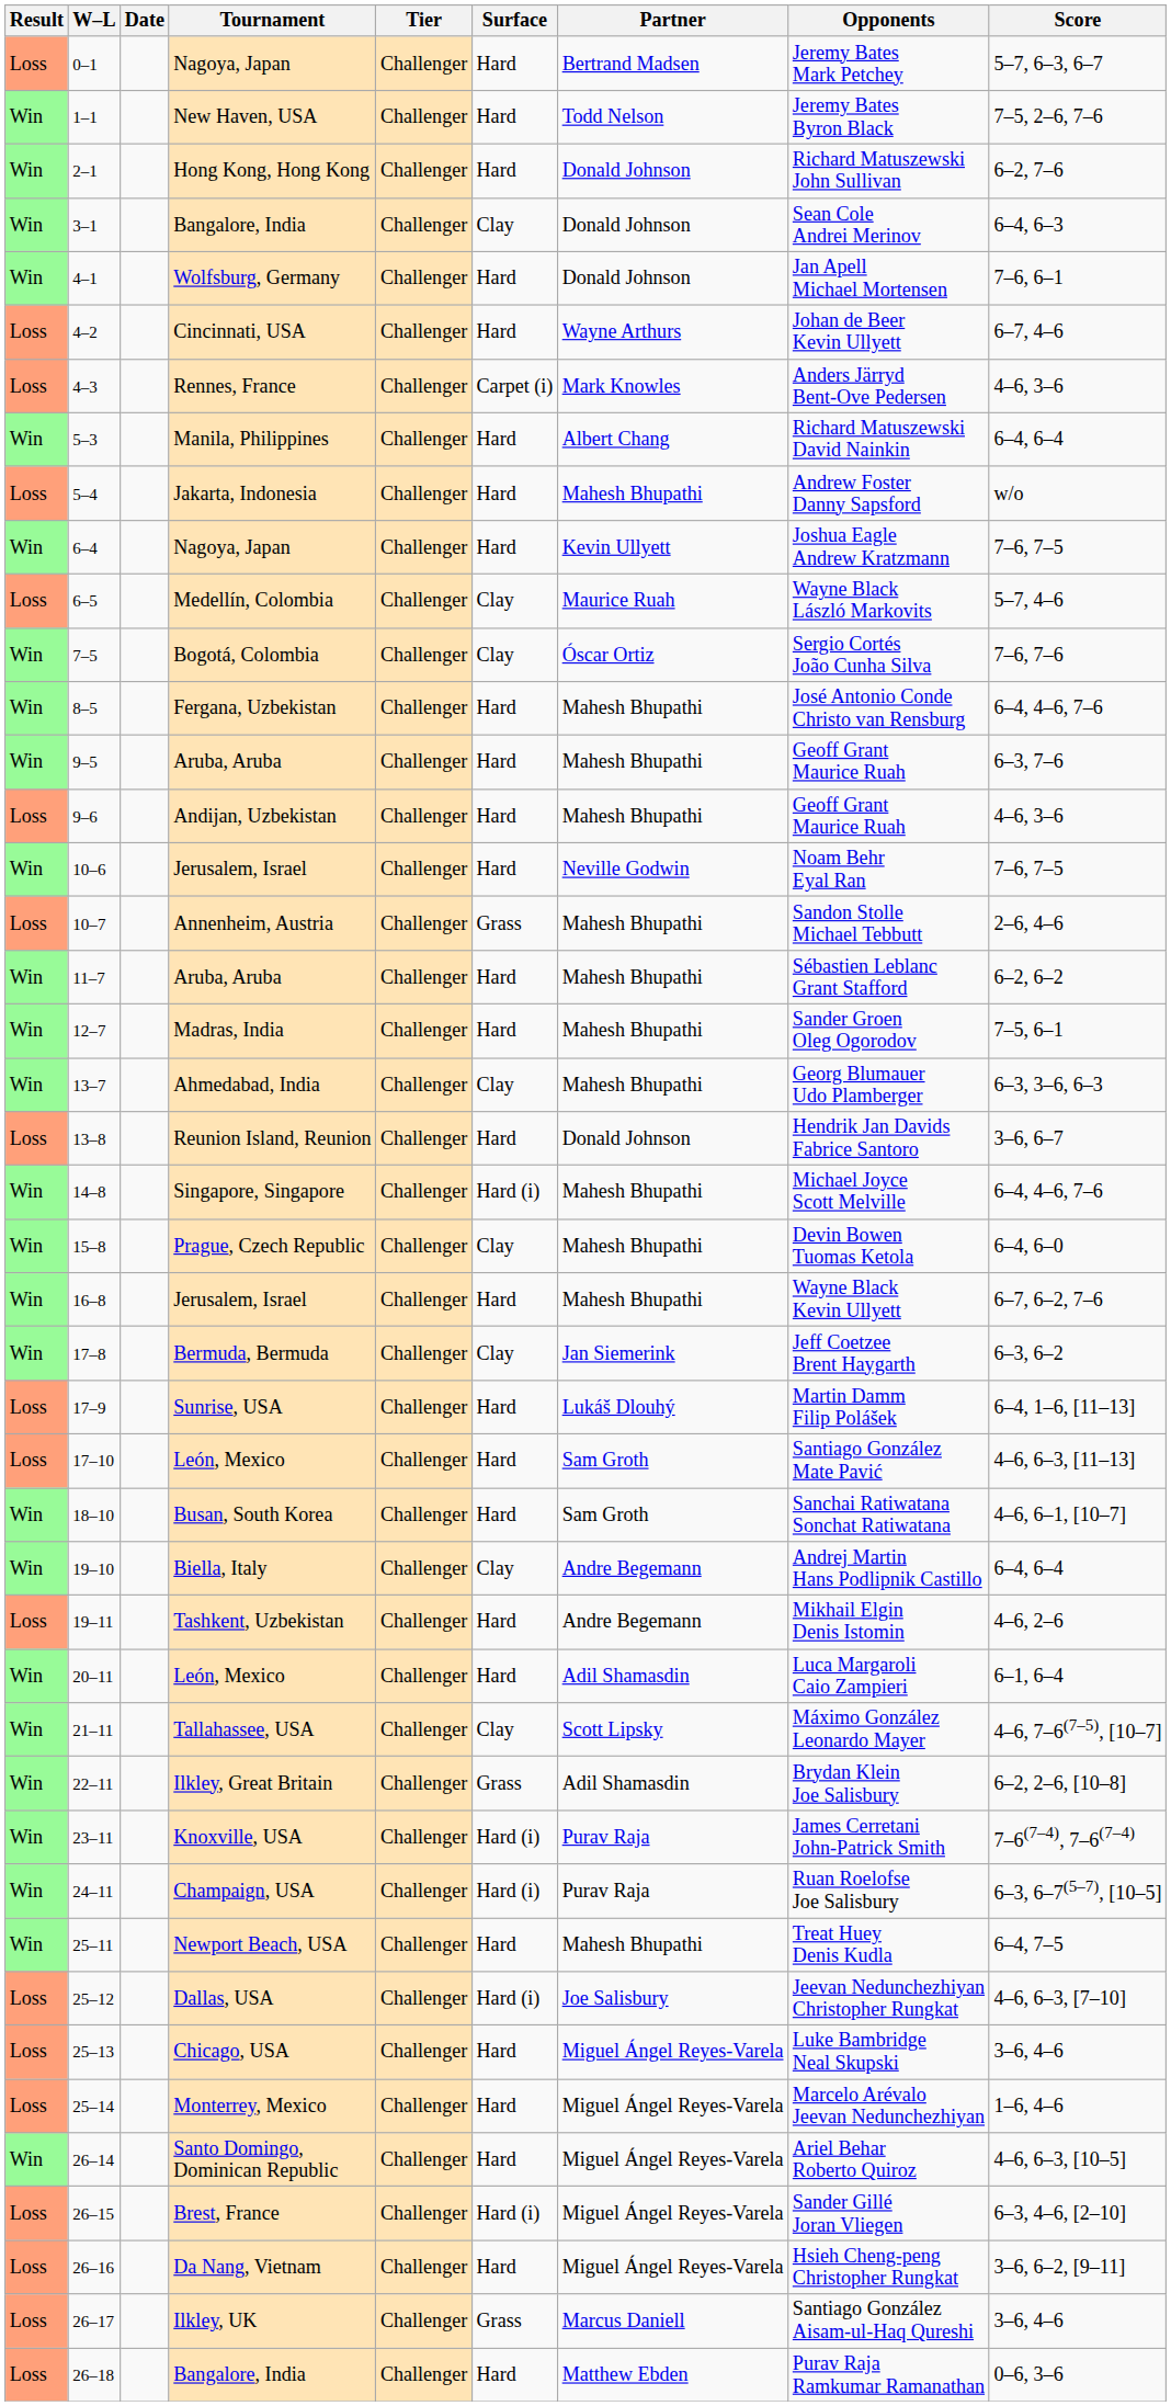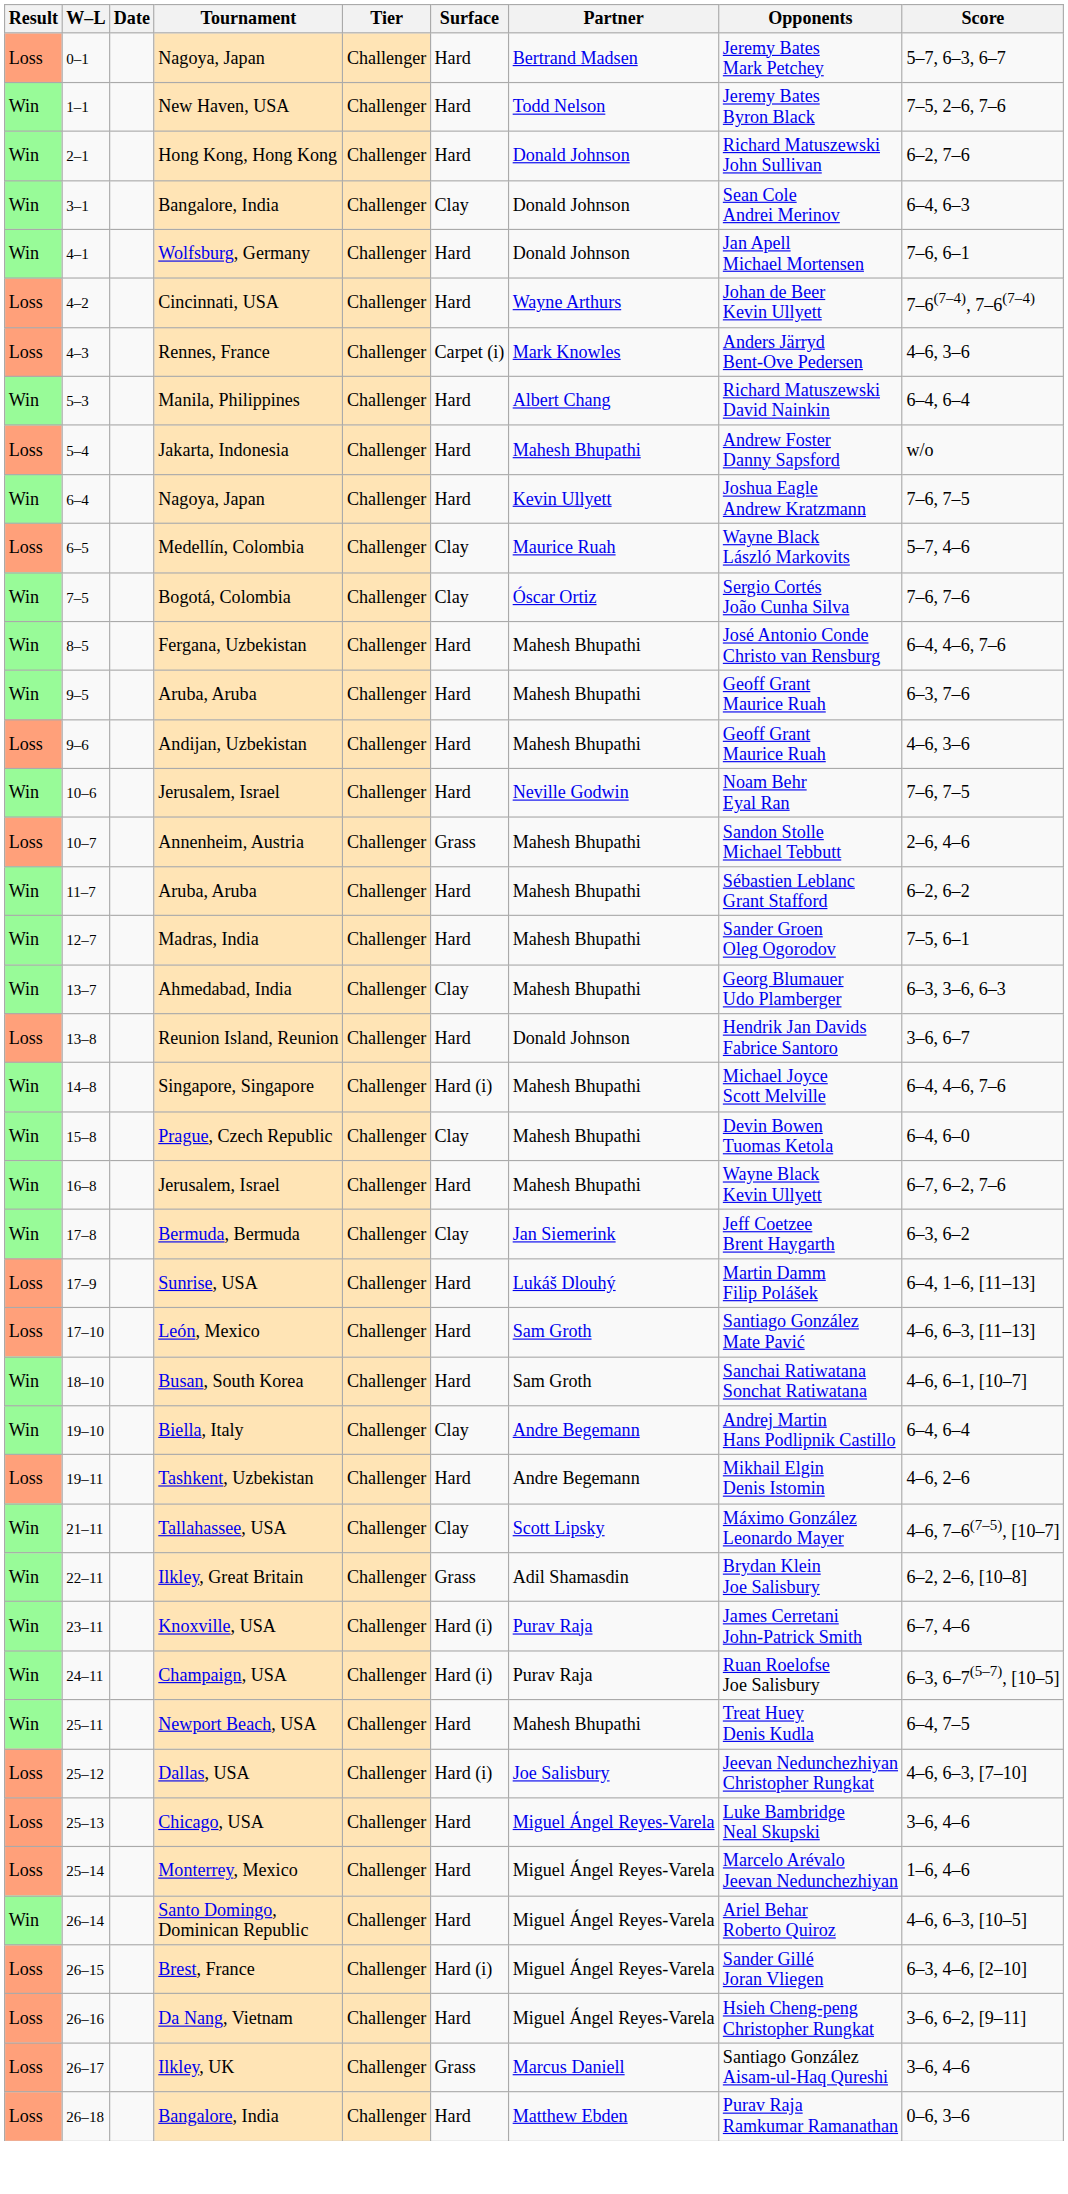4–2 | Score: 6–7, 4–6 -> 7–6(7–4), 7–6(7–4)
- row: Win | 20–11 | León, Mexico | Challenger | Hard | Adil Shamasdin | Luca Margaroli Caio Zampieri | 6–1, 6–4
23–11 | Score: 7–6(7–4), 7–6(7–4) -> 6–7, 4–6
